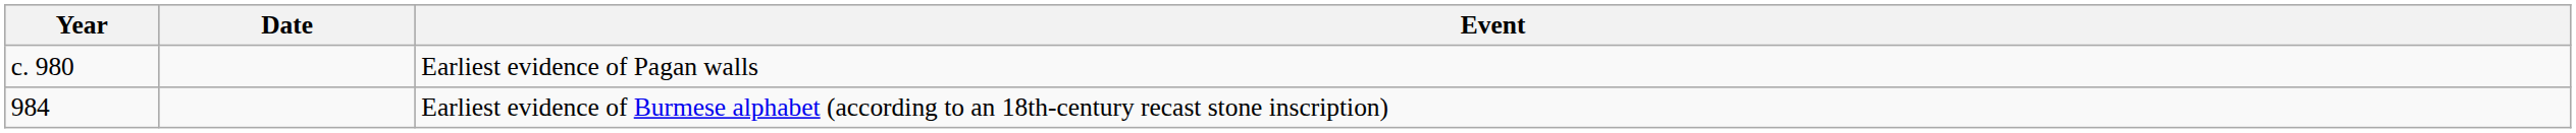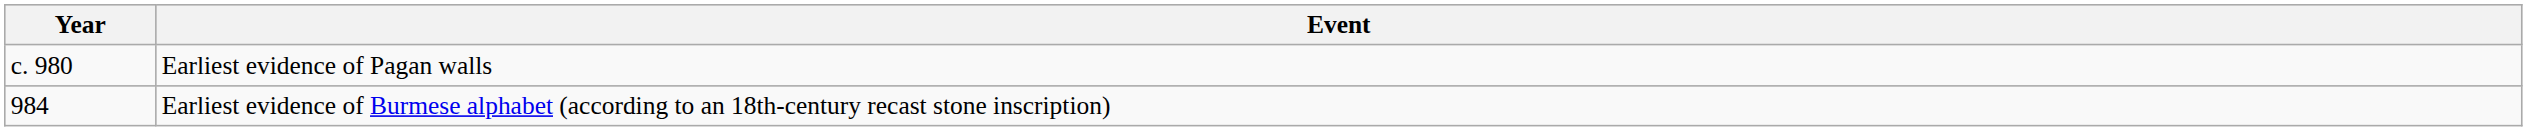- column: Date
